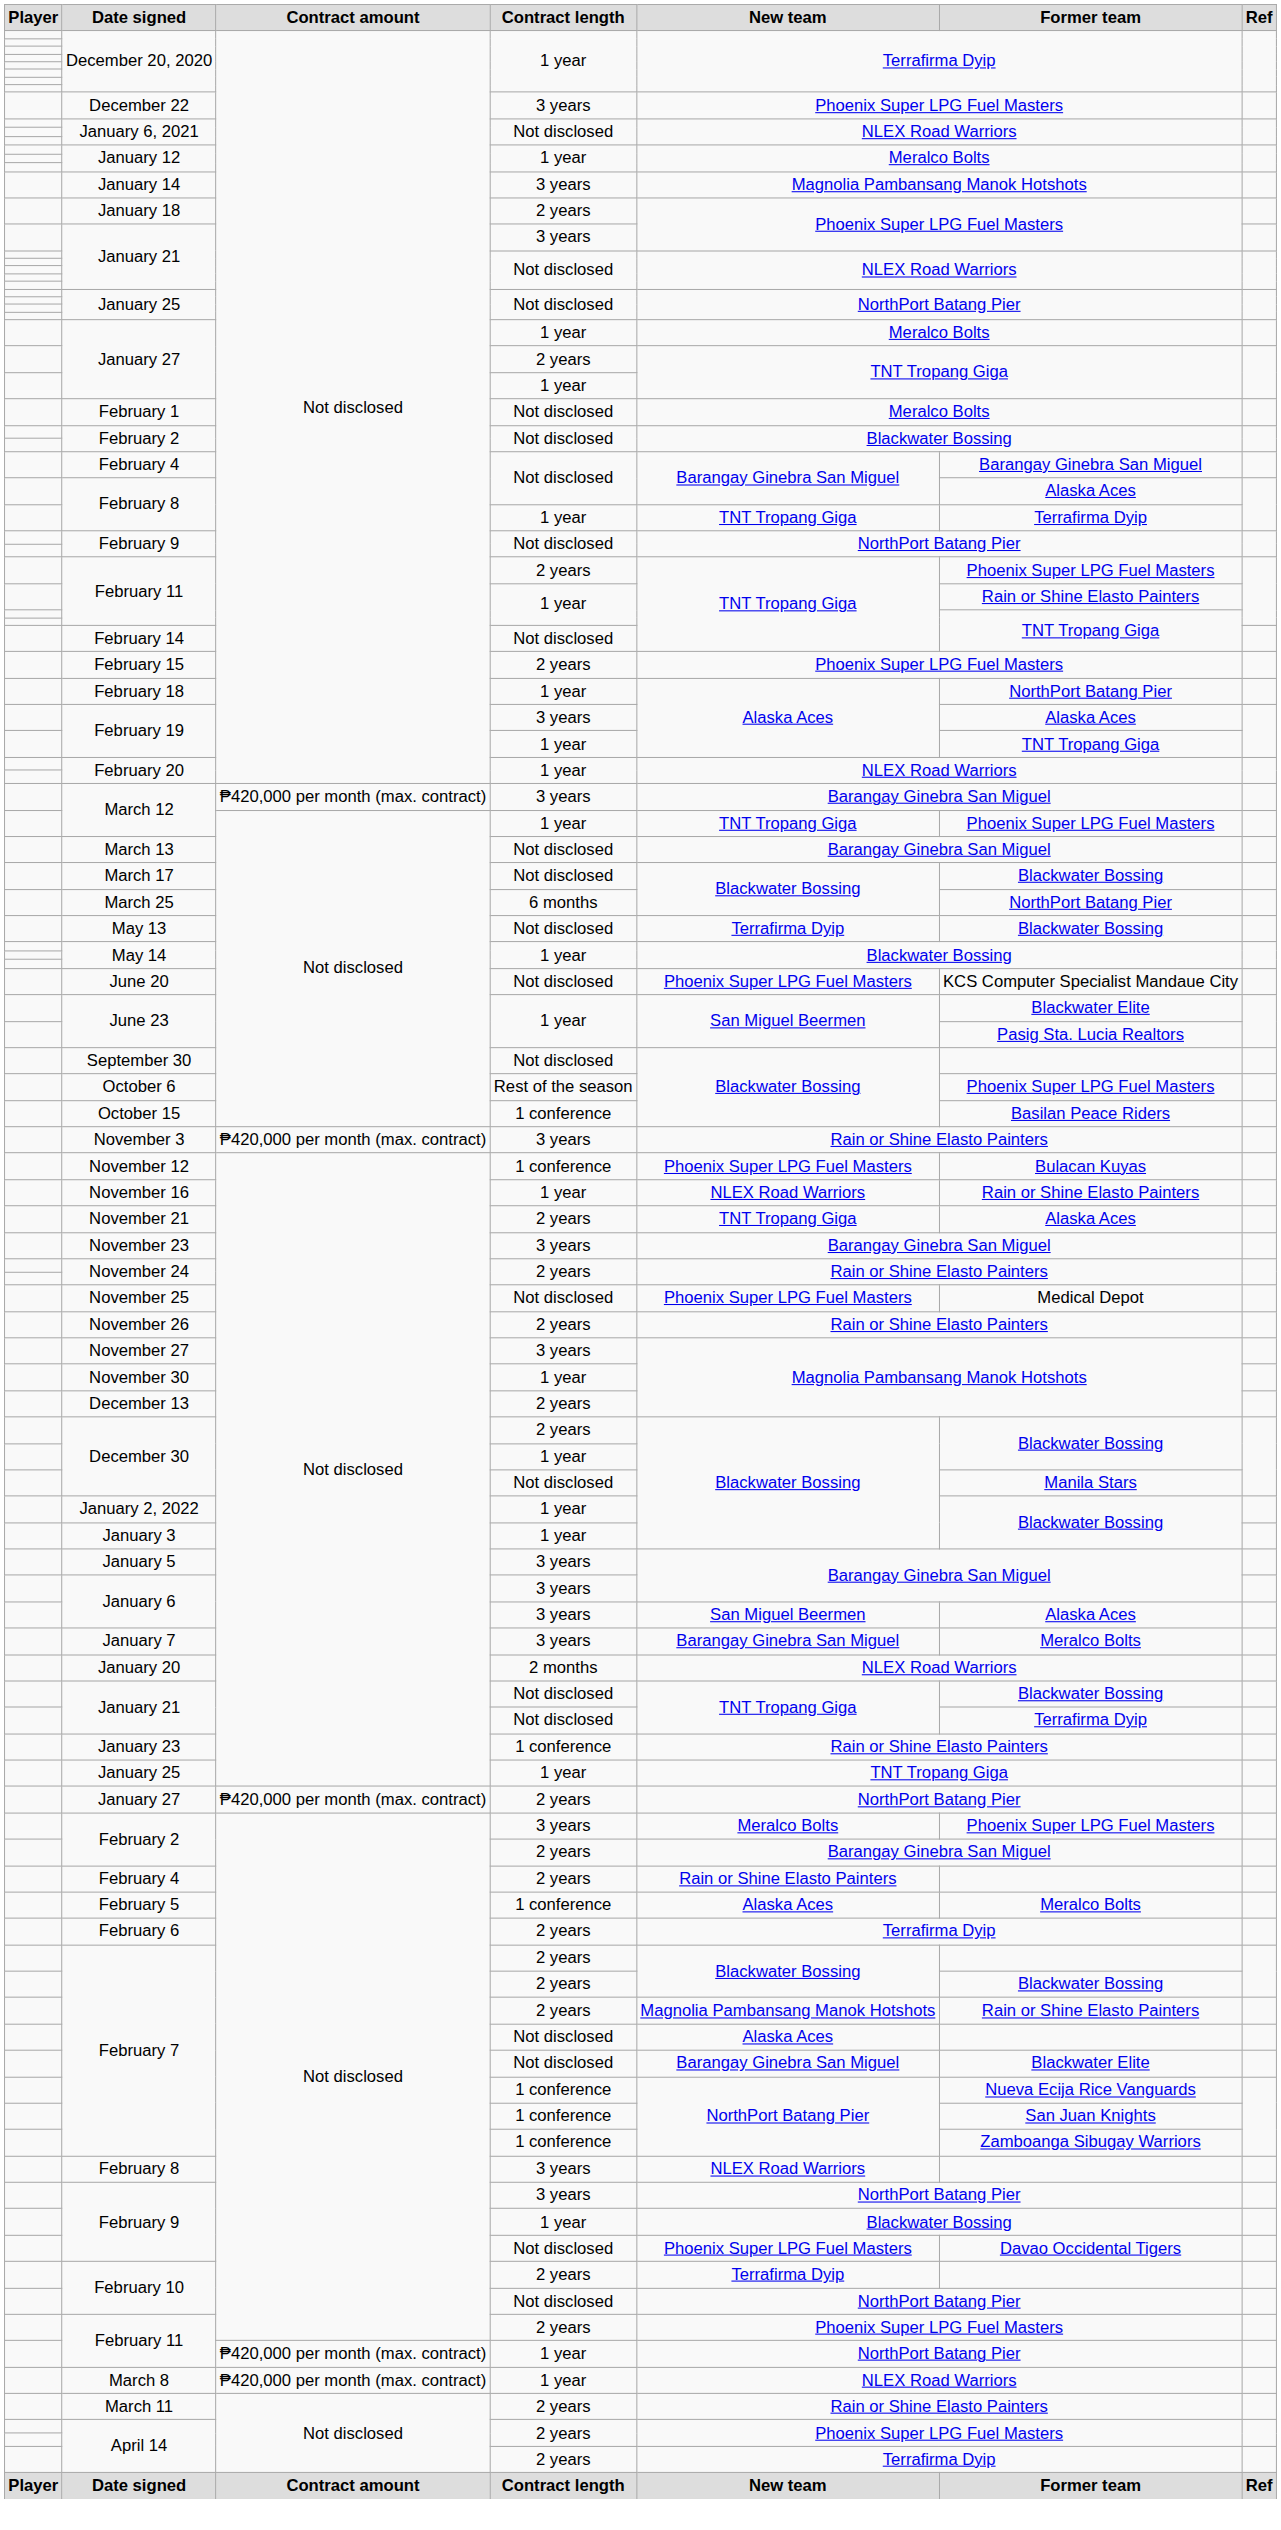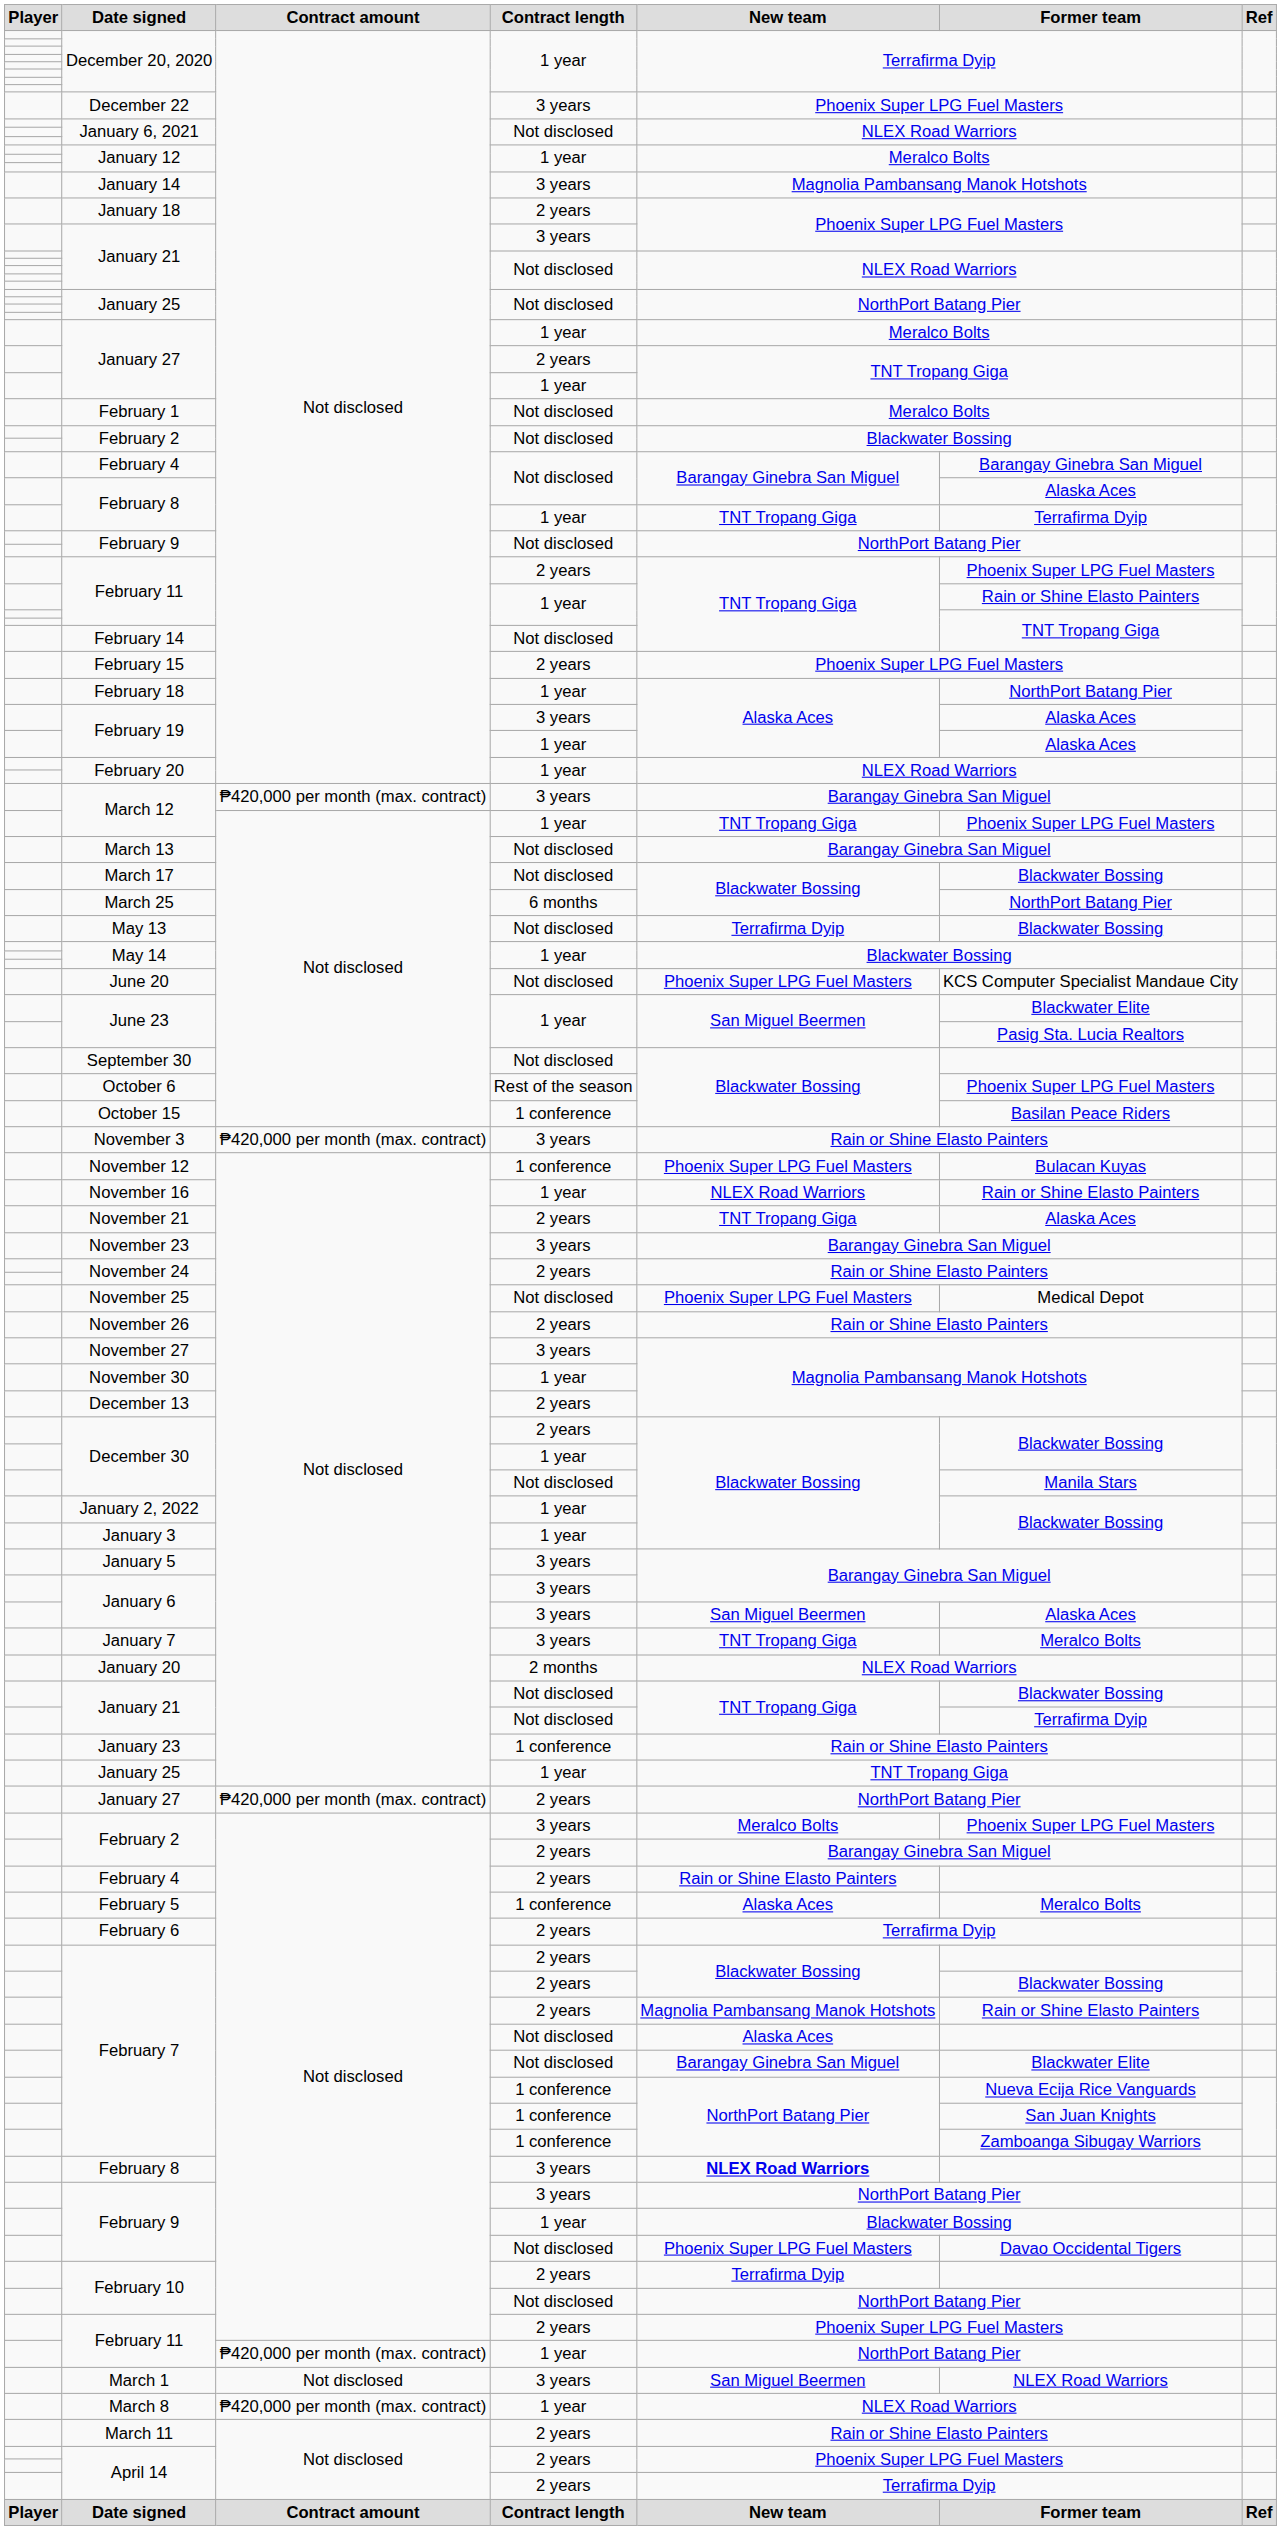February 19 / 1 year | Former team: TNT Tropang Giga -> Alaska Aces
January 7 | New team: Barangay Ginebra San Miguel -> TNT Tropang Giga
February 8 / 3 years | New team: normal -> bold
+ row: March 1 | Not disclosed | 3 years | San Miguel Beermen | NLEX Road Warriors
